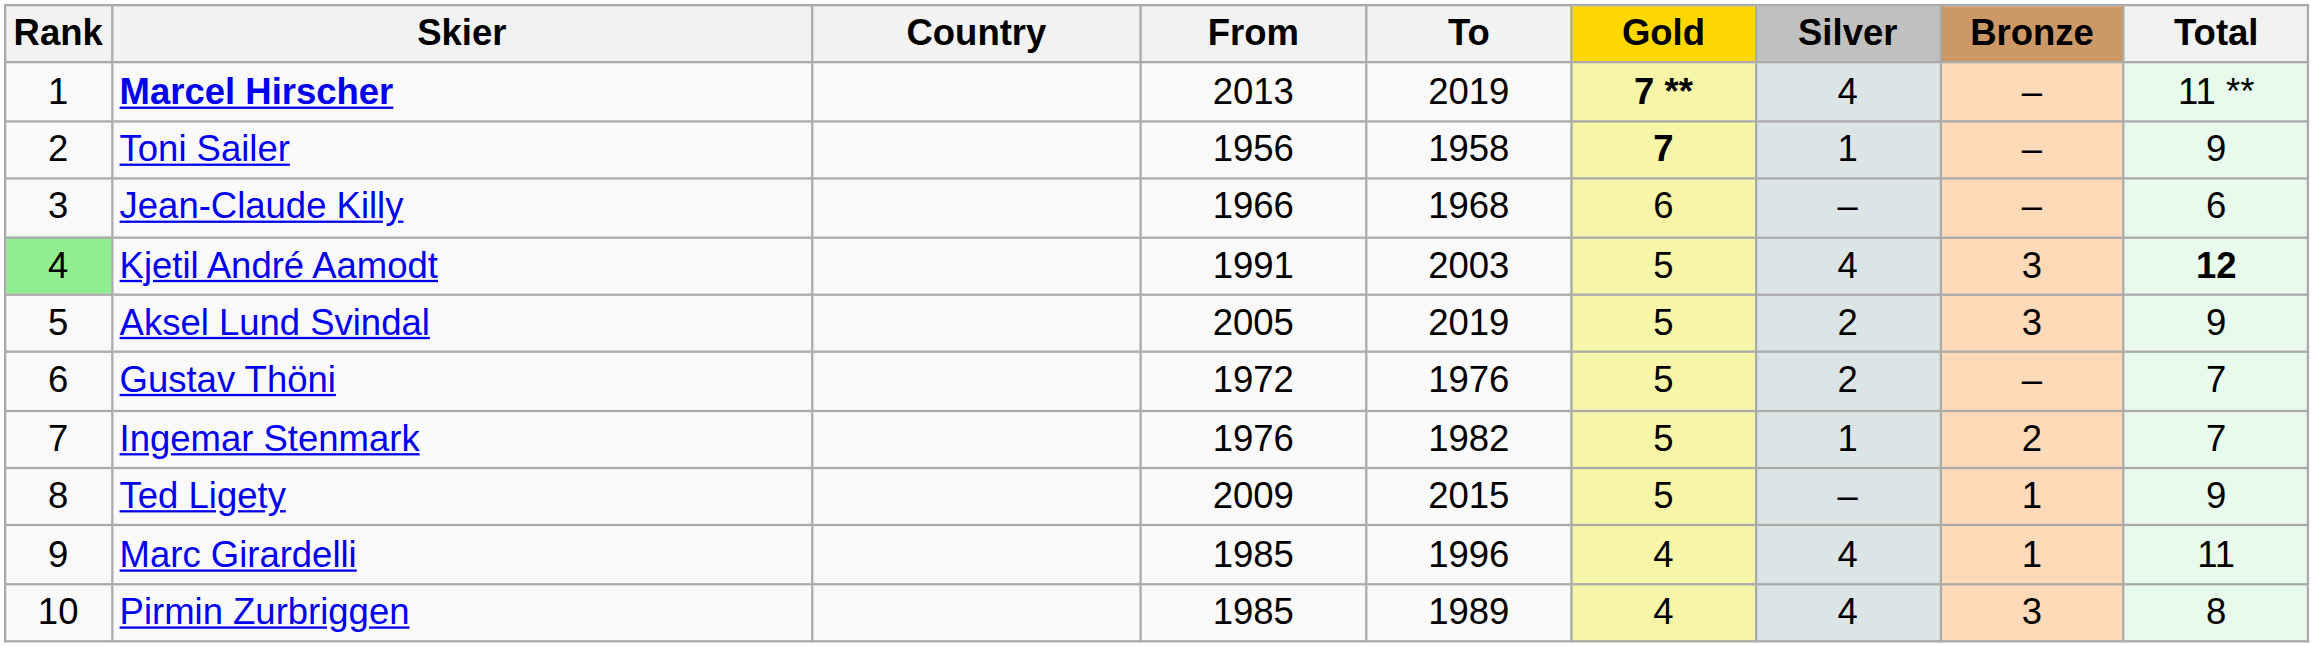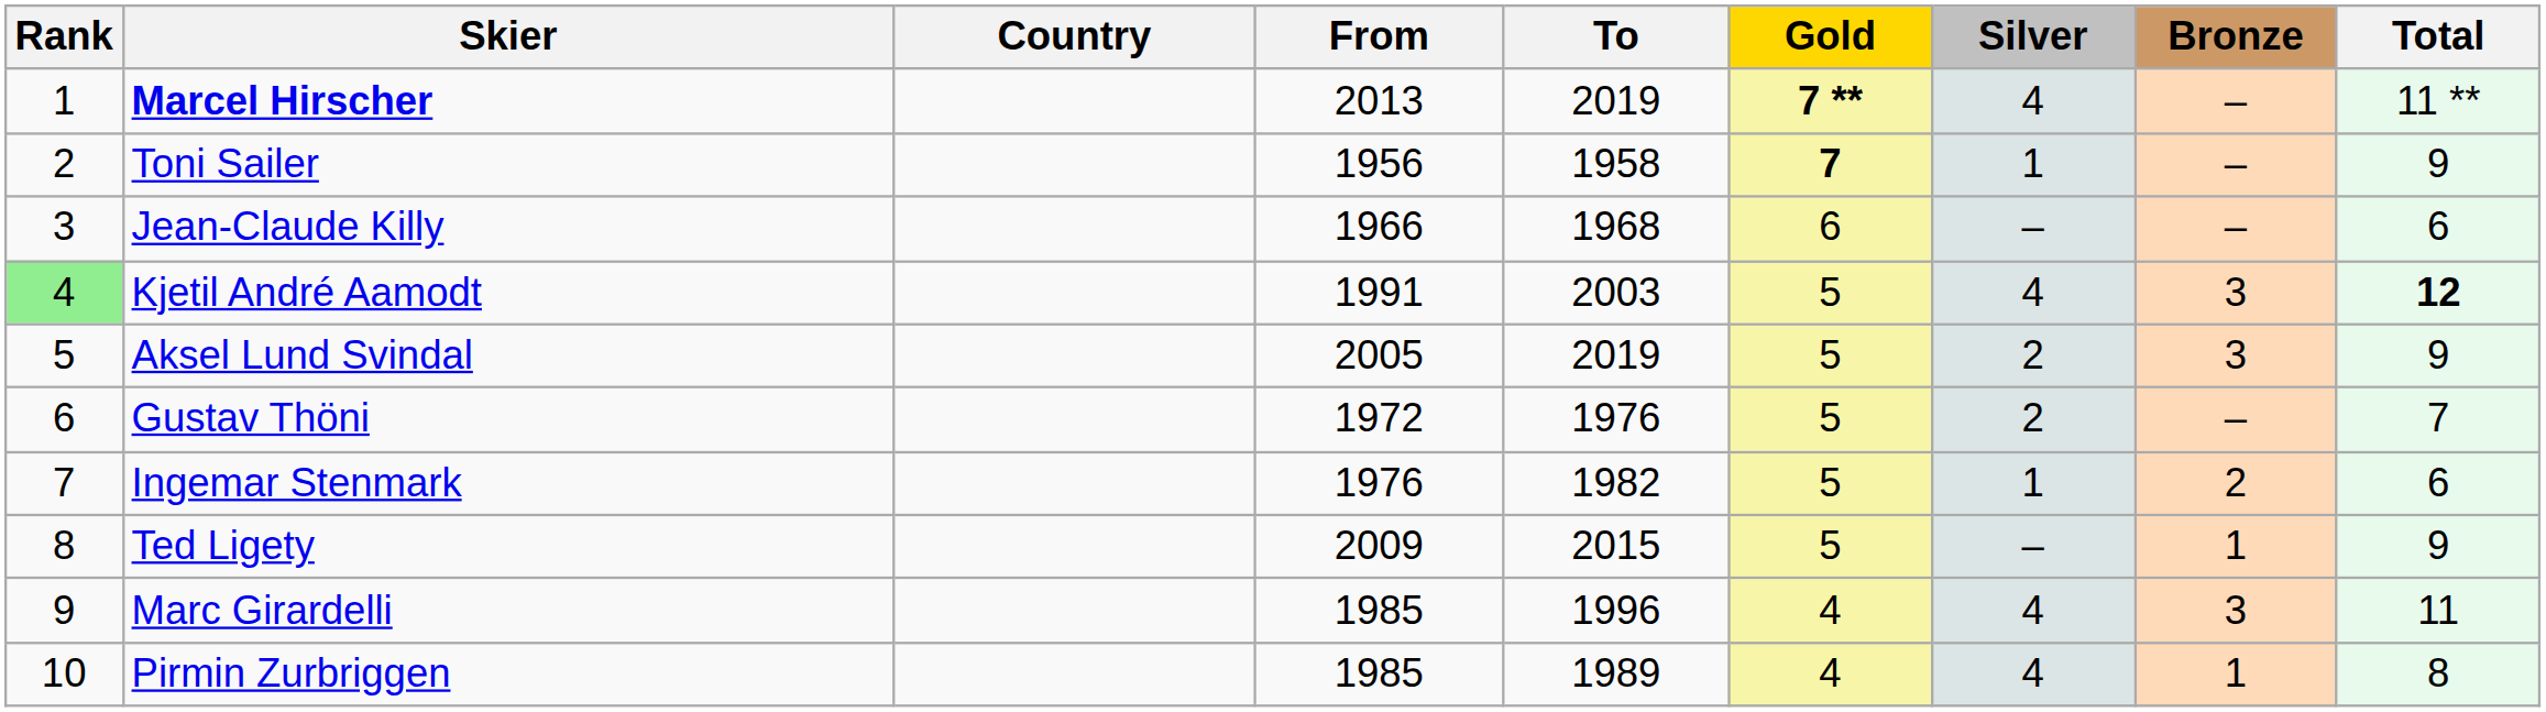Ingemar Stenmark | Total: 7 -> 6
Marc Girardelli | Bronze: 1 -> 3
Pirmin Zurbriggen | Bronze: 3 -> 1
